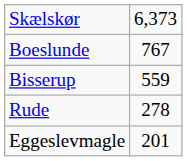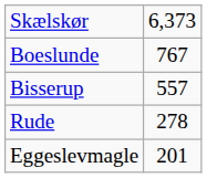Bisserup | column 2: 559 -> 557
